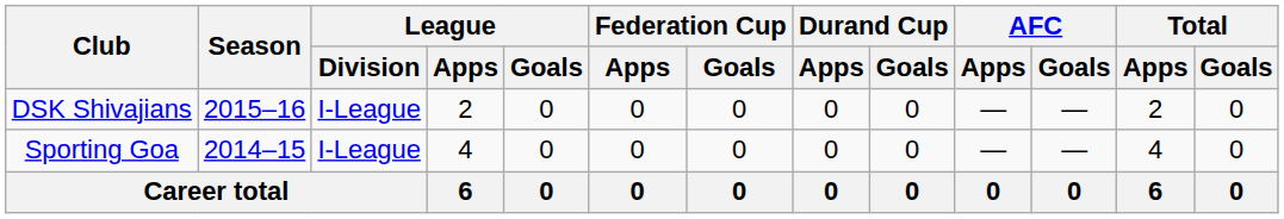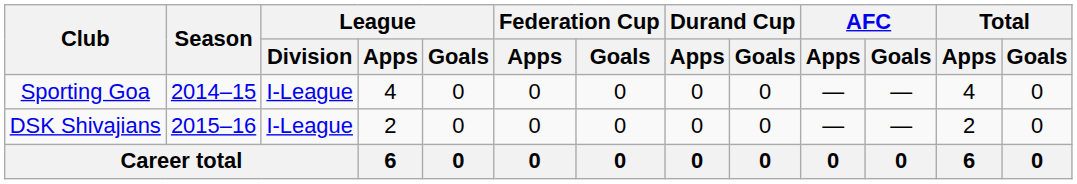rows swapped: Sporting Goa <-> DSK Shivajians
